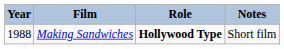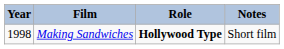Making Sandwiches | Year: 1988 -> 1998
